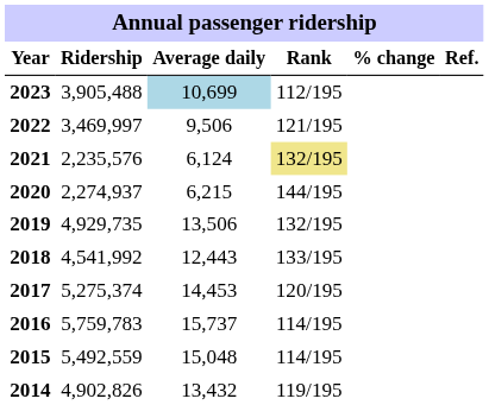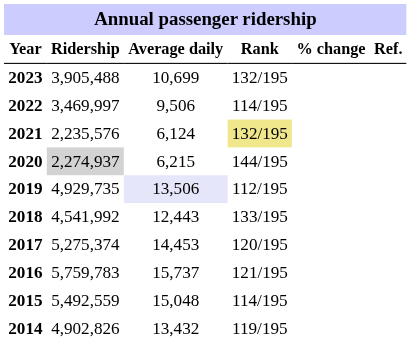2023 | Average daily: lightblue background -> no background
2023 | Rank: 112/195 -> 132/195
2022 | Rank: 121/195 -> 114/195
2020 | Ridership: no background -> lightgrey background
2019 | Average daily: no background -> lavender background
2019 | Rank: 132/195 -> 112/195
2016 | Rank: 114/195 -> 121/195
